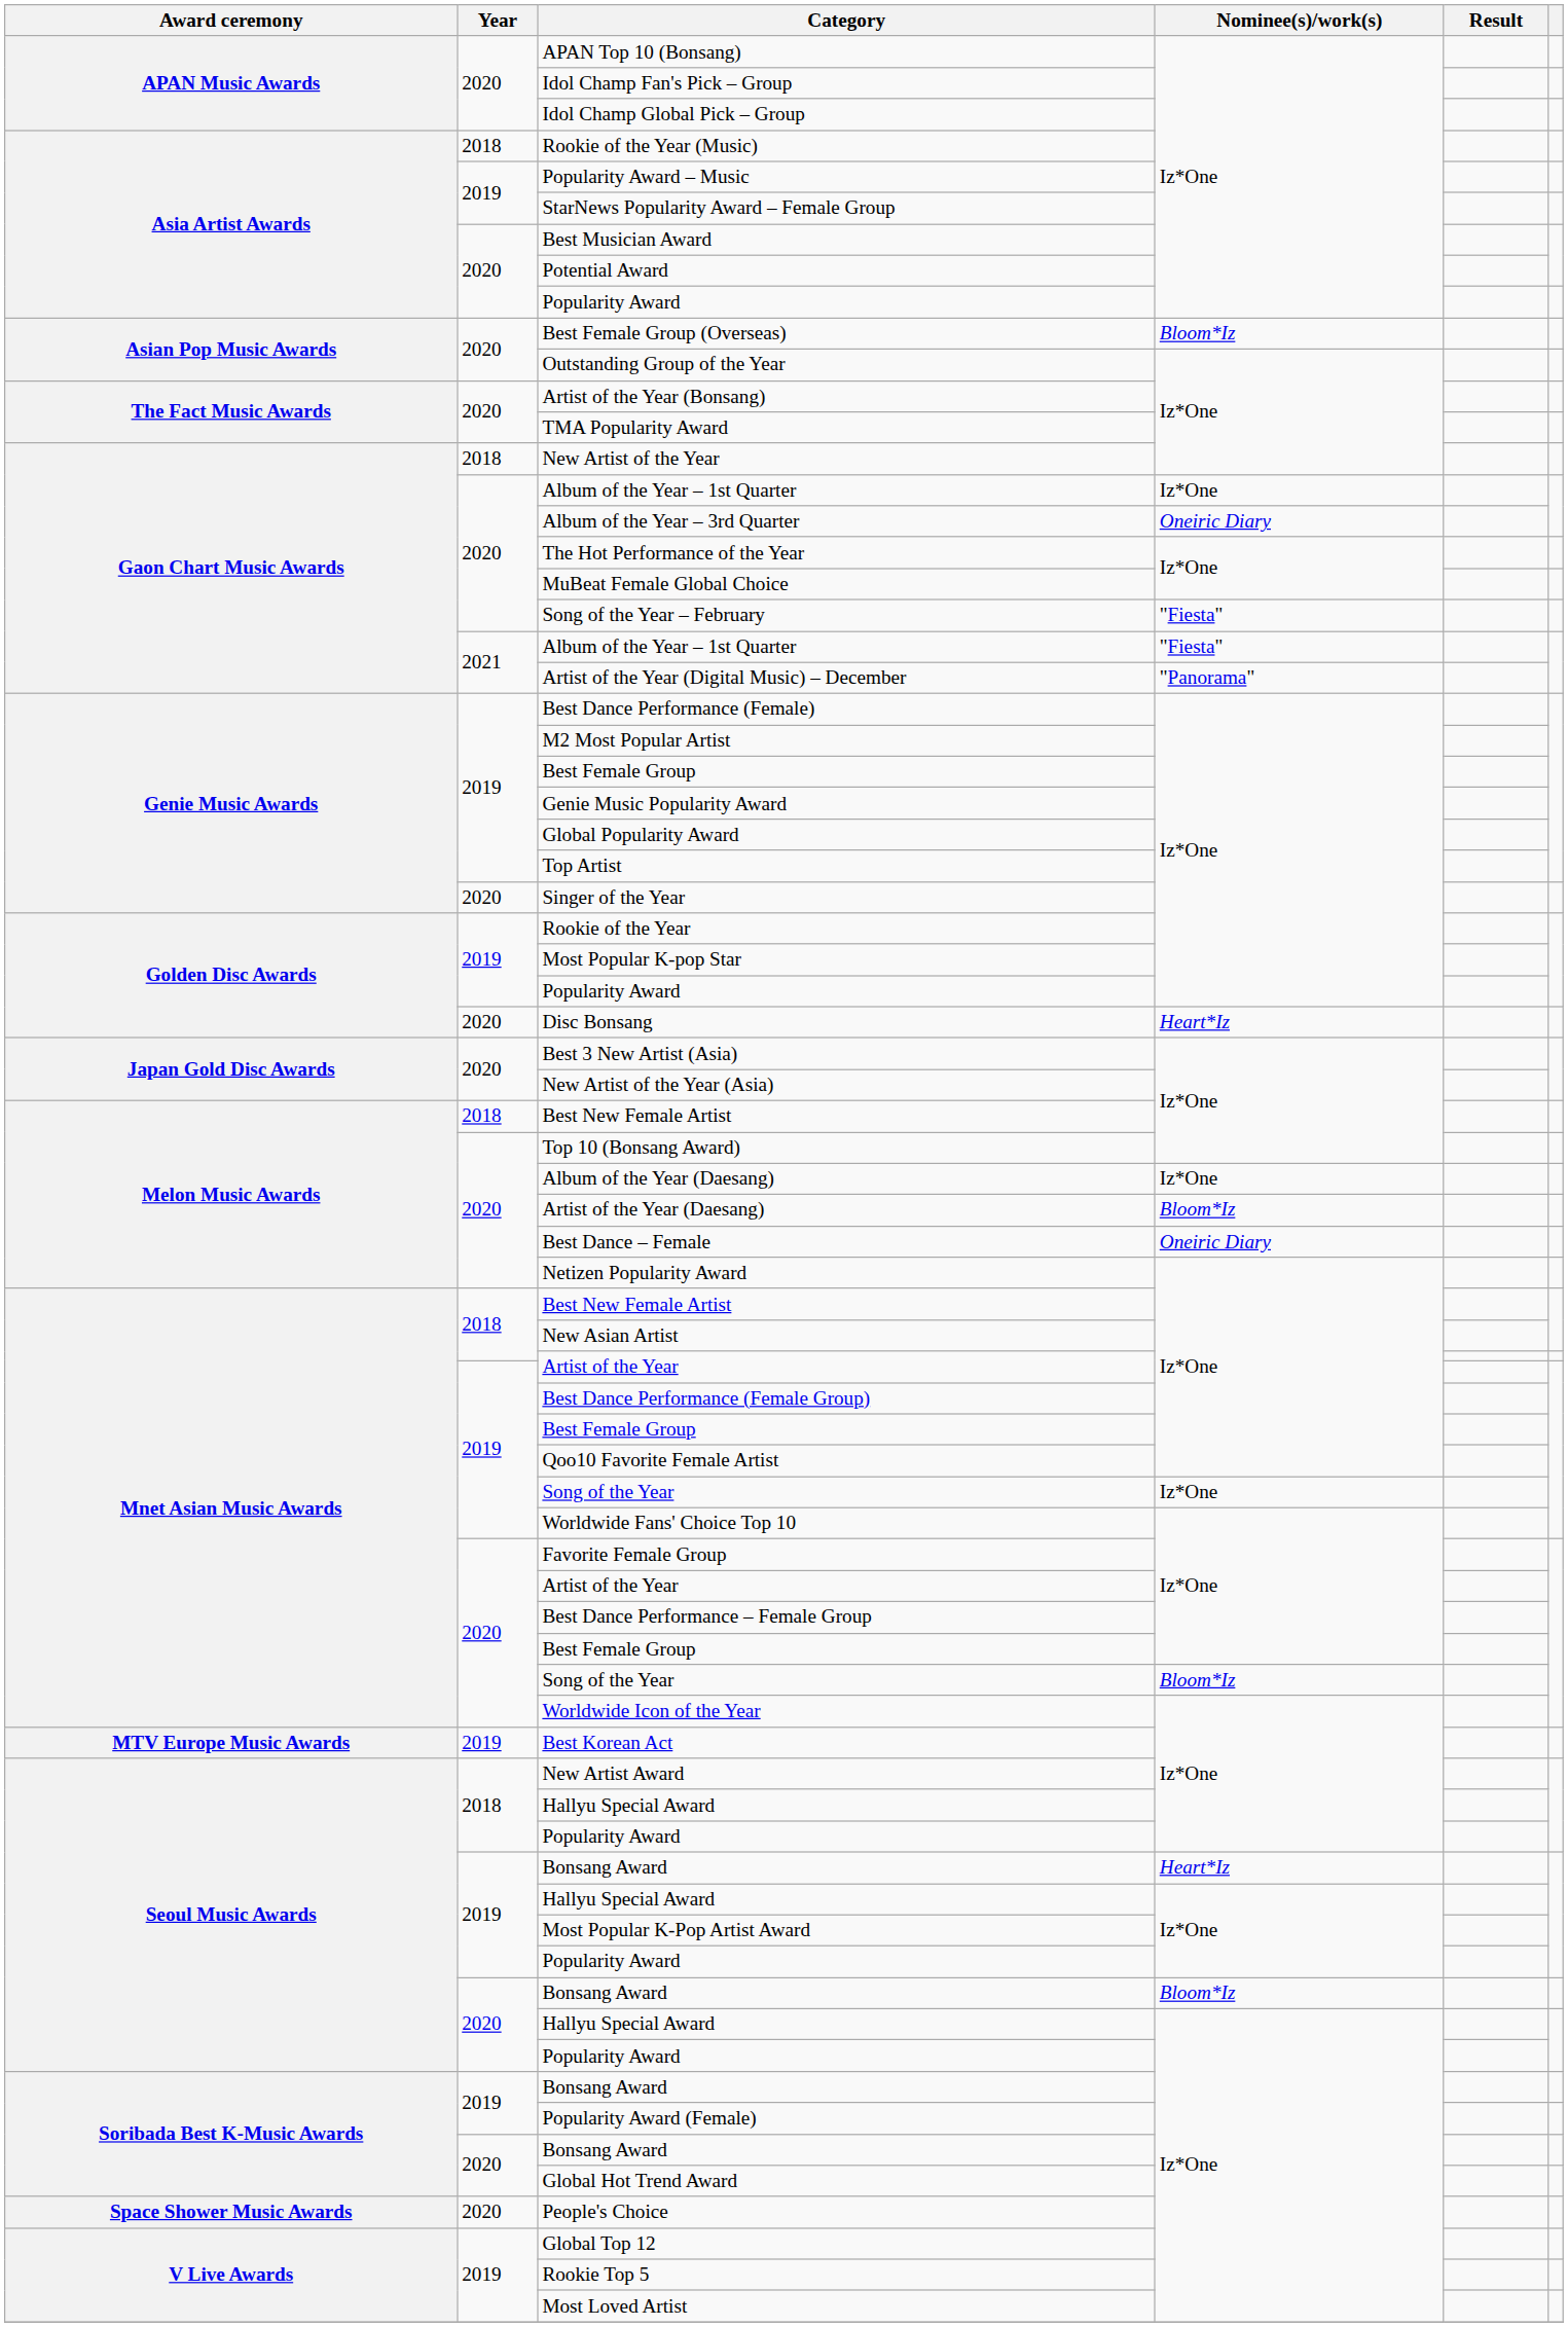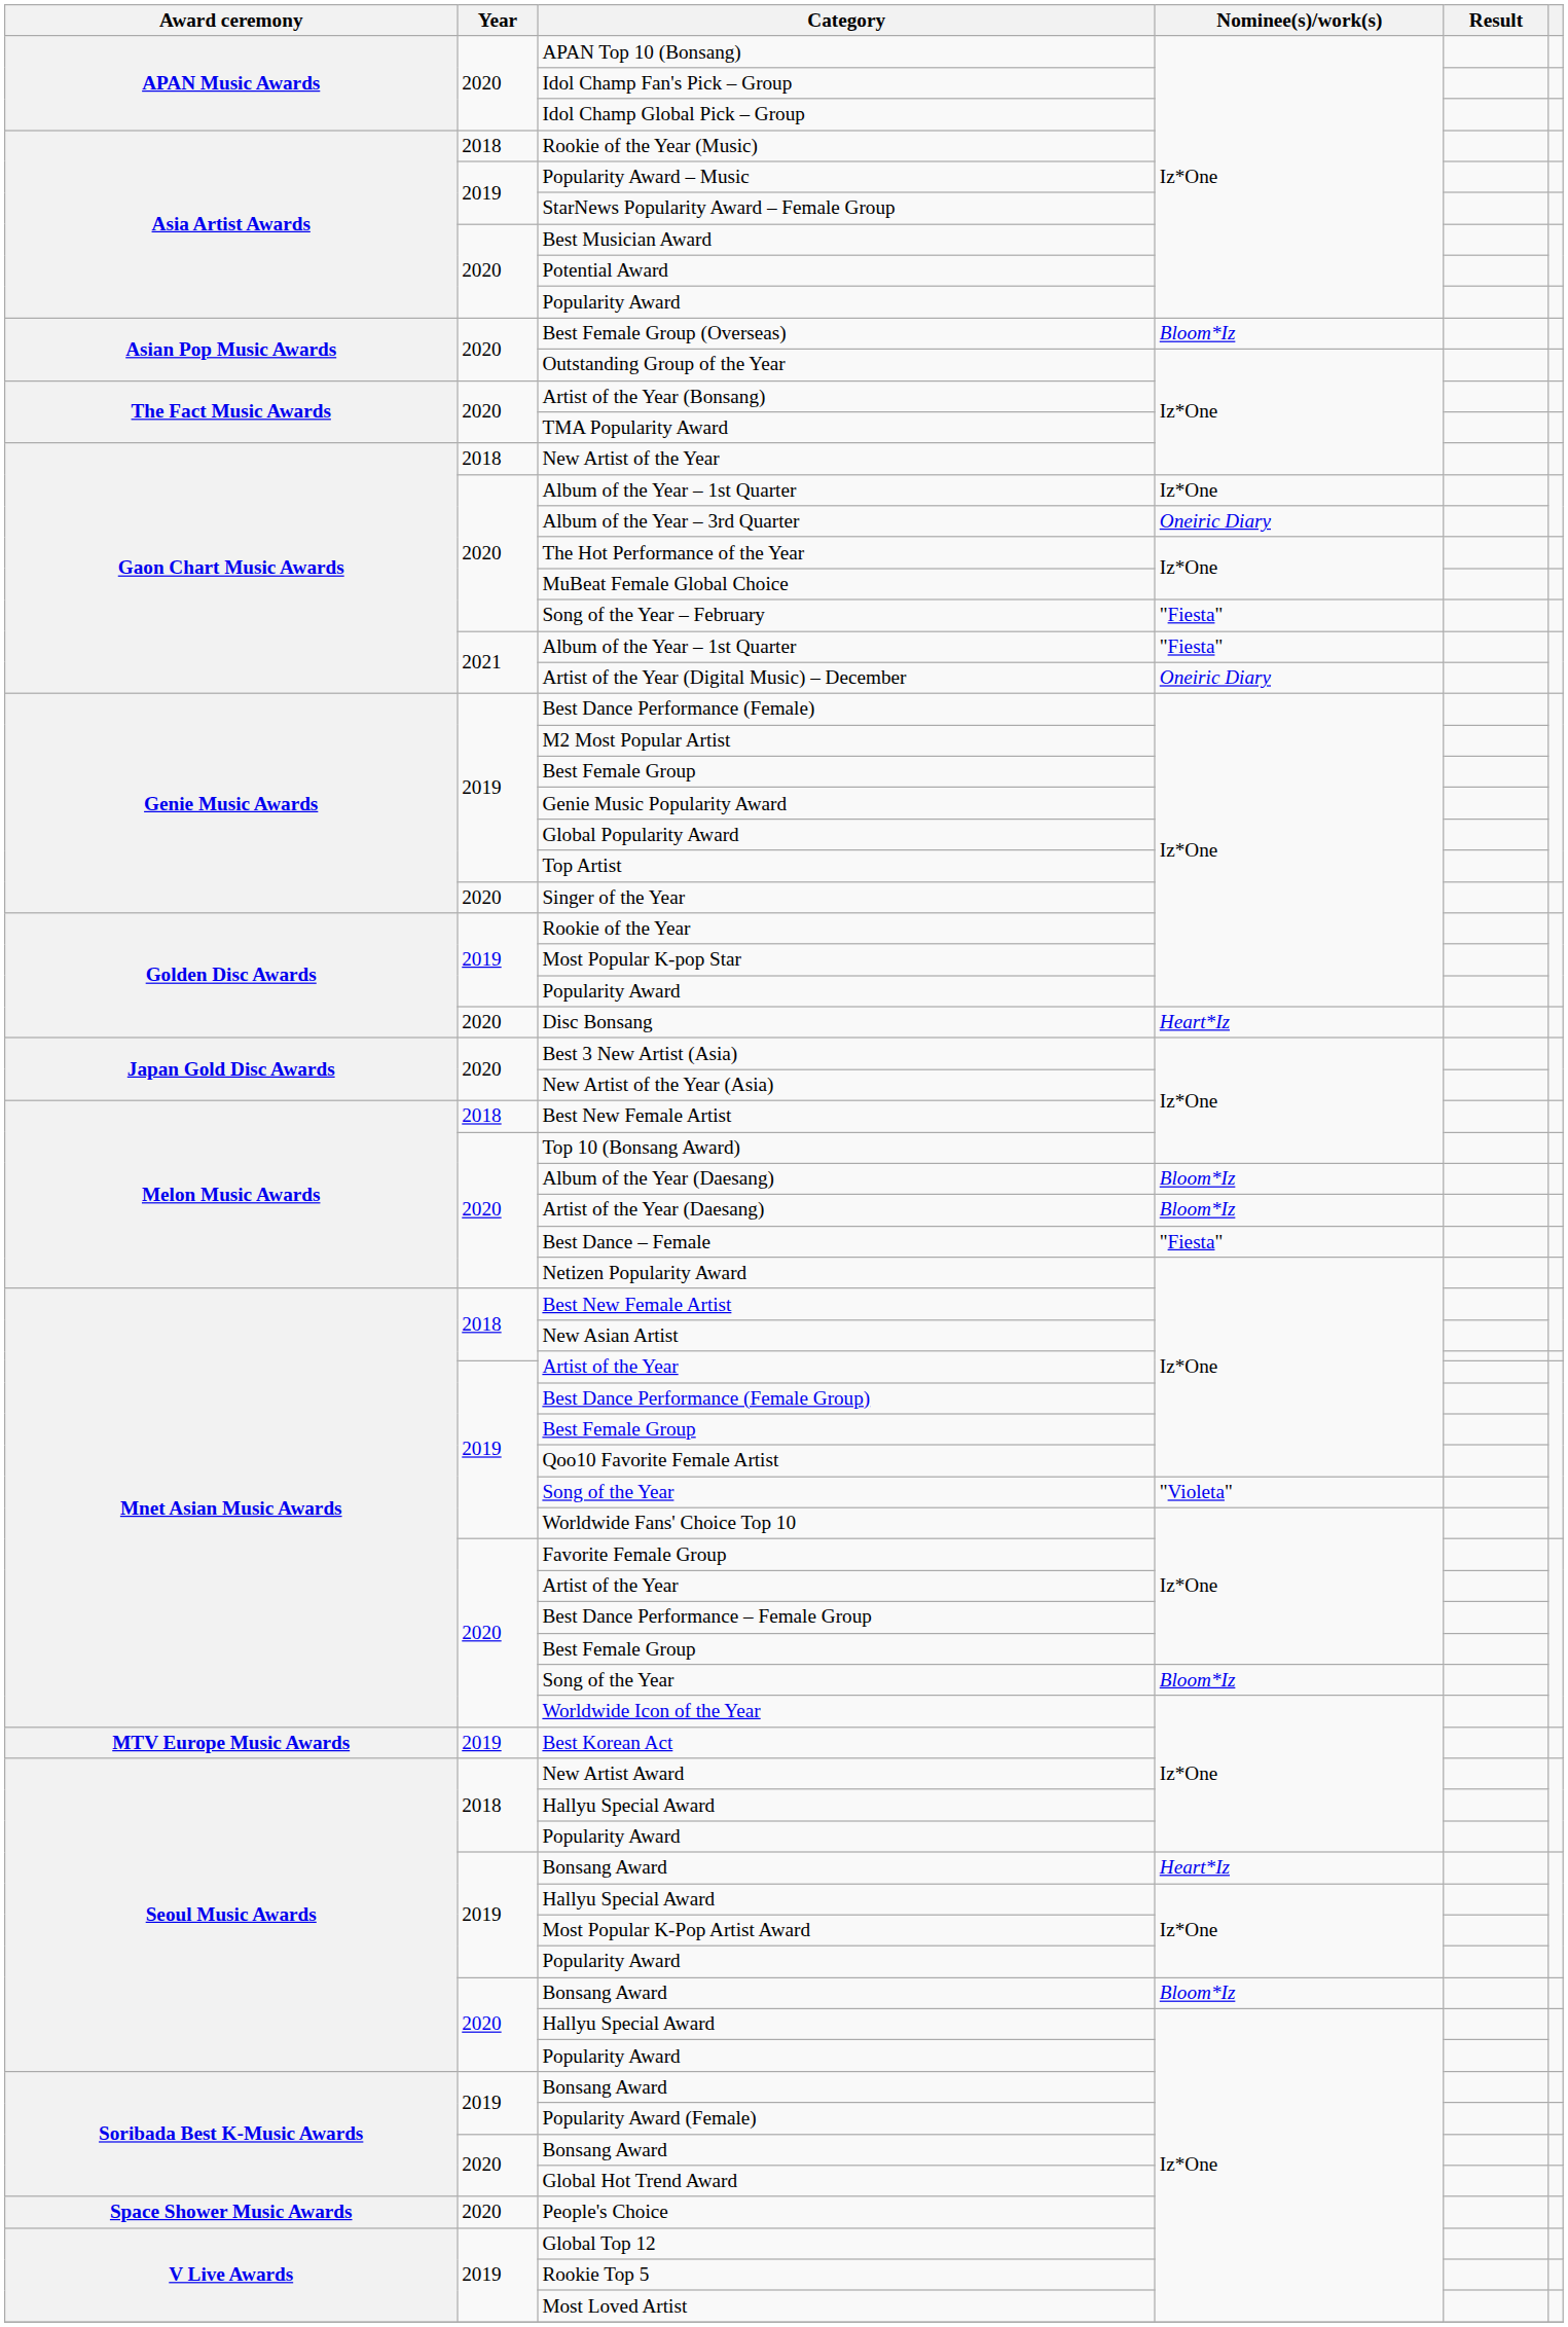Artist of the Year (Digital Music) – December | Nominee(s)/work(s): "Panorama" -> Oneiric Diary
Album of the Year (Daesang) | Nominee(s)/work(s): Iz*One -> Bloom*Iz
Best Dance – Female | Nominee(s)/work(s): Oneiric Diary -> "Fiesta"
2019 / Song of the Year | Nominee(s)/work(s): Iz*One -> "Violeta"
